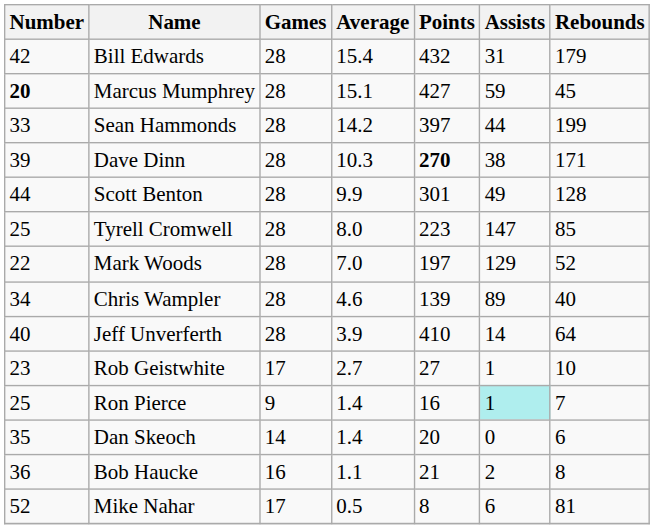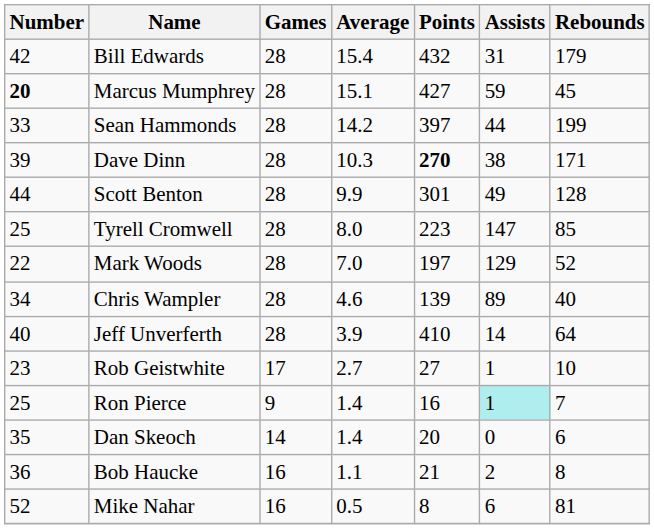Mike Nahar | Games: 17 -> 16
